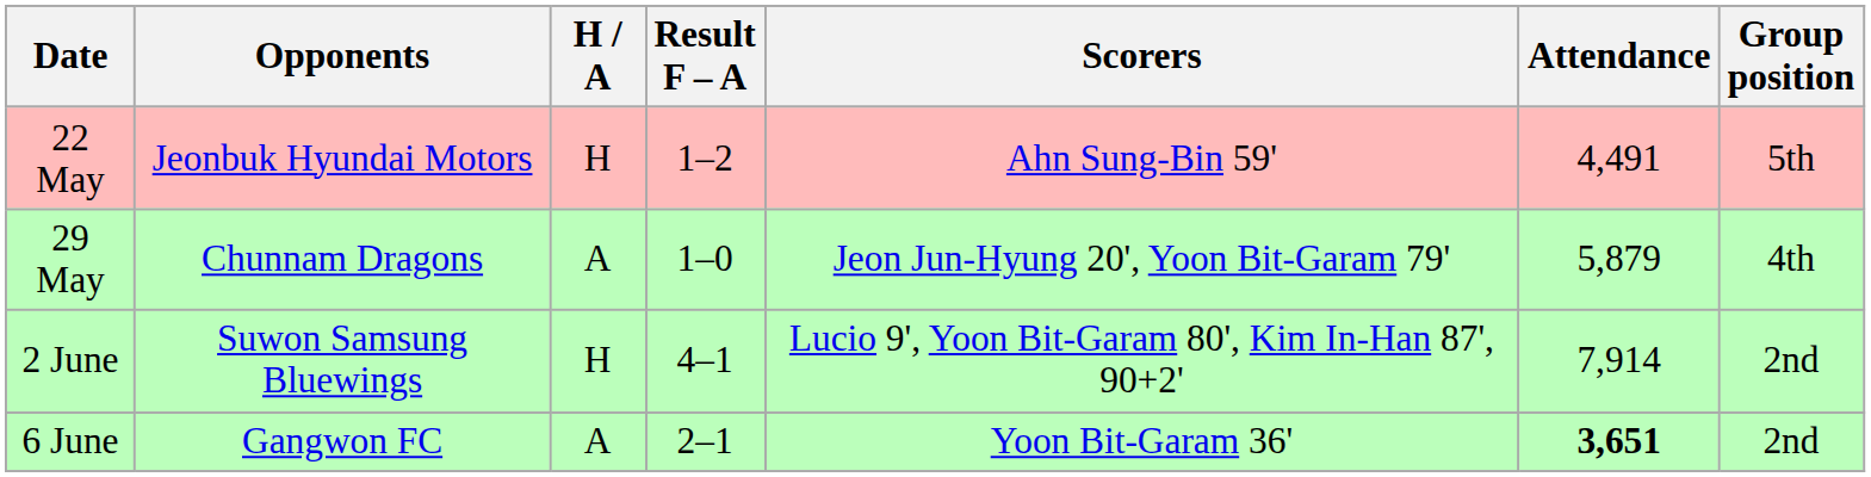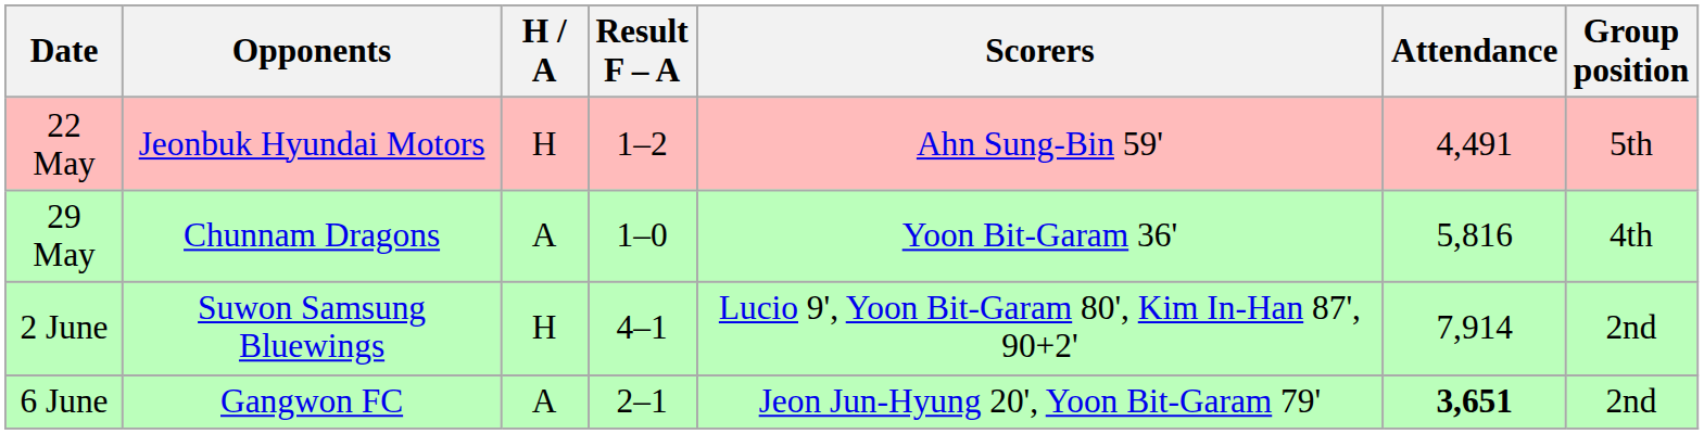29 May | Scorers: Jeon Jun-Hyung 20', Yoon Bit-Garam 79' -> Yoon Bit-Garam 36'
29 May | Attendance: 5,879 -> 5,816
6 June | Scorers: Yoon Bit-Garam 36' -> Jeon Jun-Hyung 20', Yoon Bit-Garam 79'
